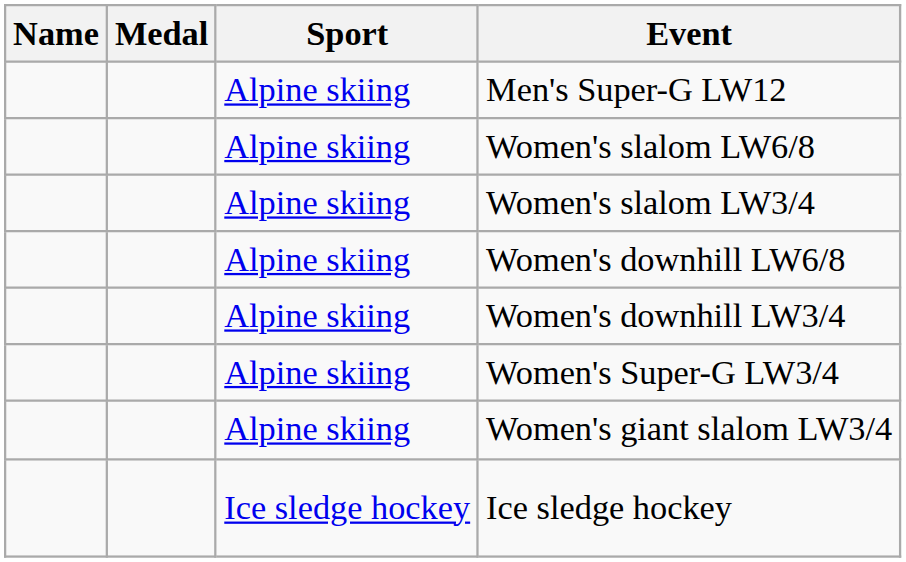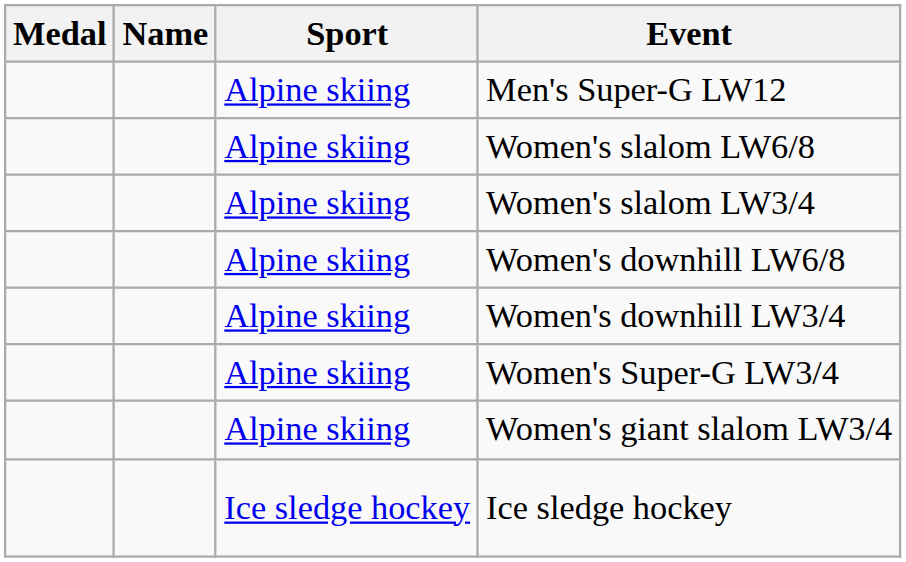columns swapped: Medal <-> Name
